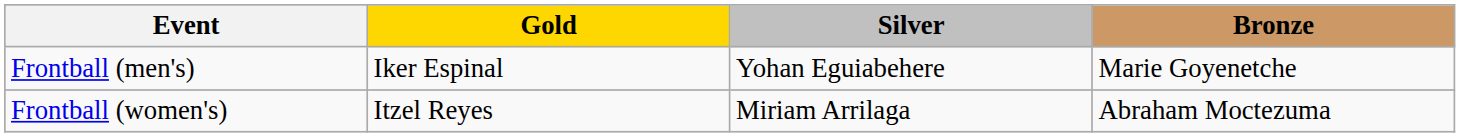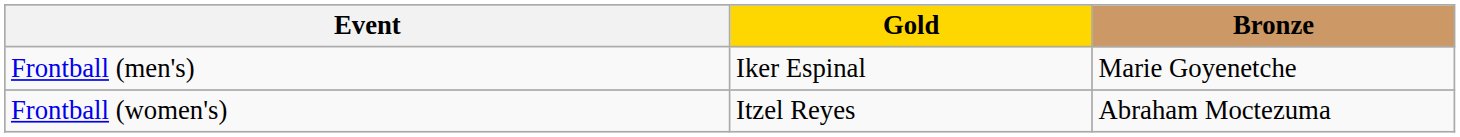- column: Silver | Yohan Eguiabehere | Miriam Arrilaga
